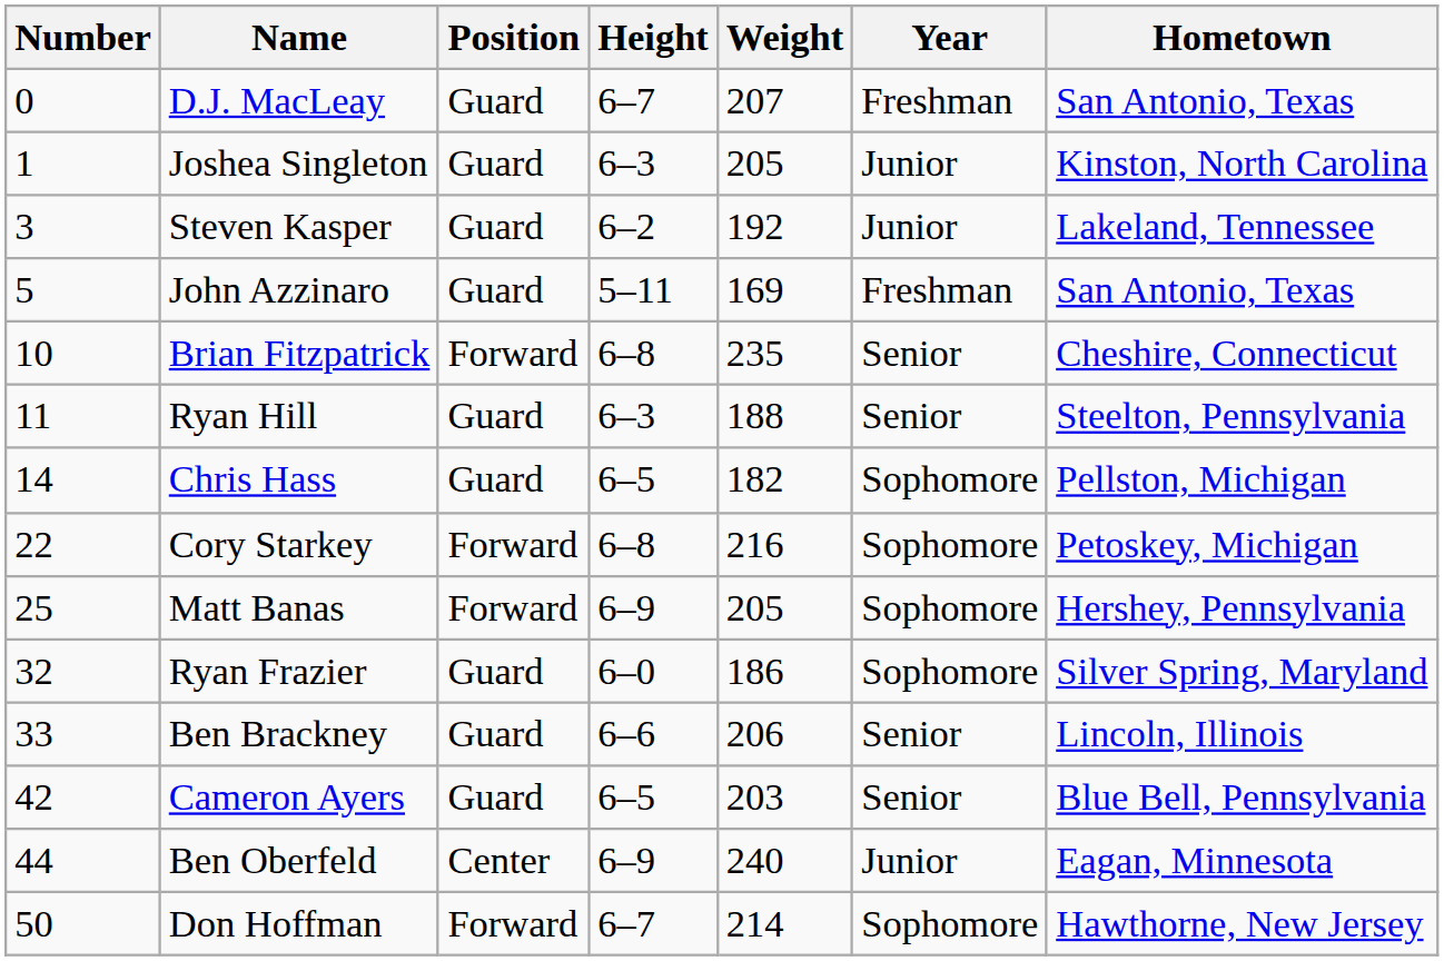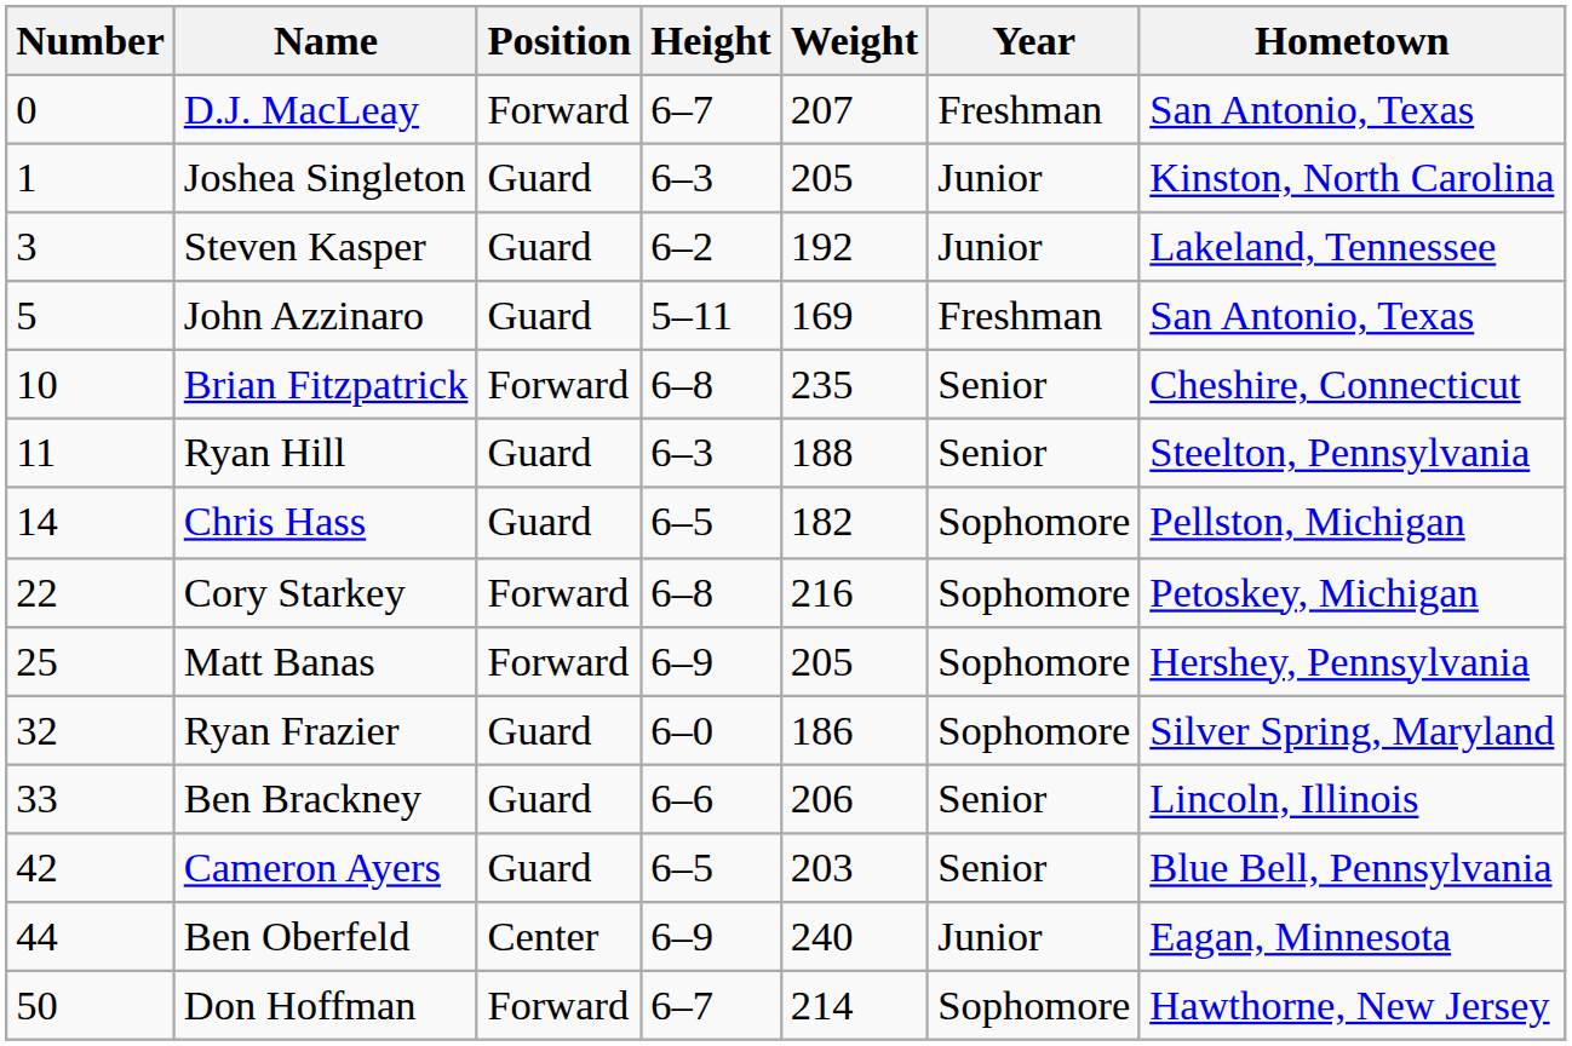D.J. MacLeay | Position: Guard -> Forward
